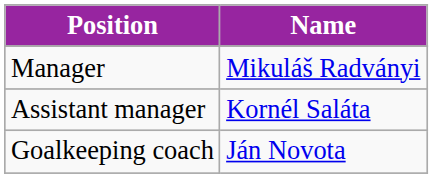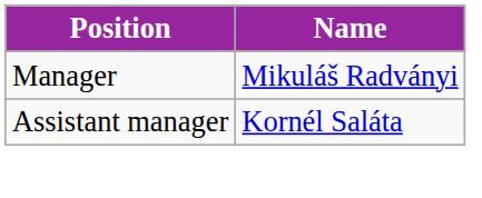- row: Goalkeeping coach | Ján Novota
